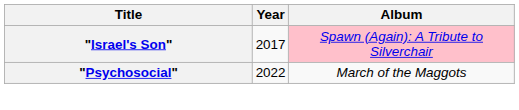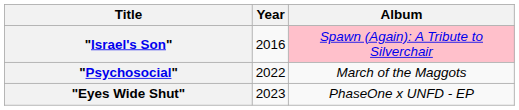"Israel's Son" | Year: 2017 -> 2016
+ row: "Eyes Wide Shut" | 2023 | PhaseOne x UNFD - EP
